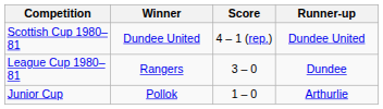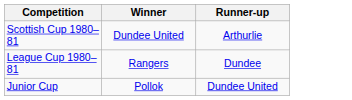- column: Score | 4 – 1 (rep.) | 3 – 0 | 1 – 0
Scottish Cup 1980–81 | Runner-up: Dundee United -> Arthurlie
Junior Cup | Runner-up: Arthurlie -> Dundee United
